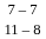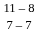rows swapped: 7 – 7 <-> 11 – 8
